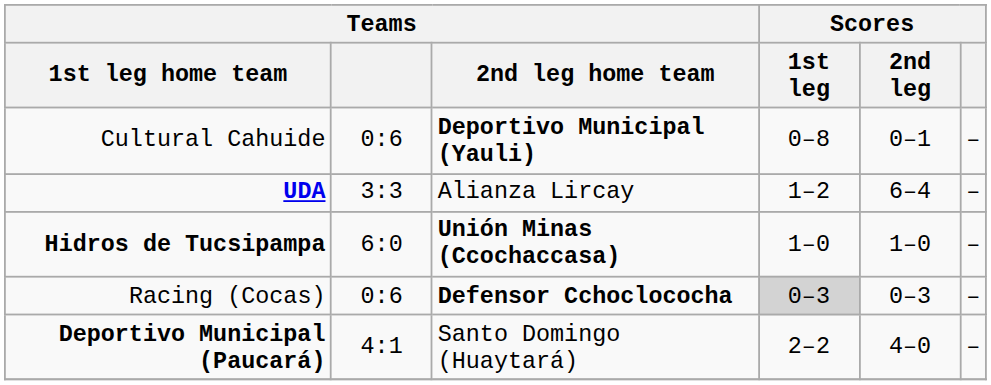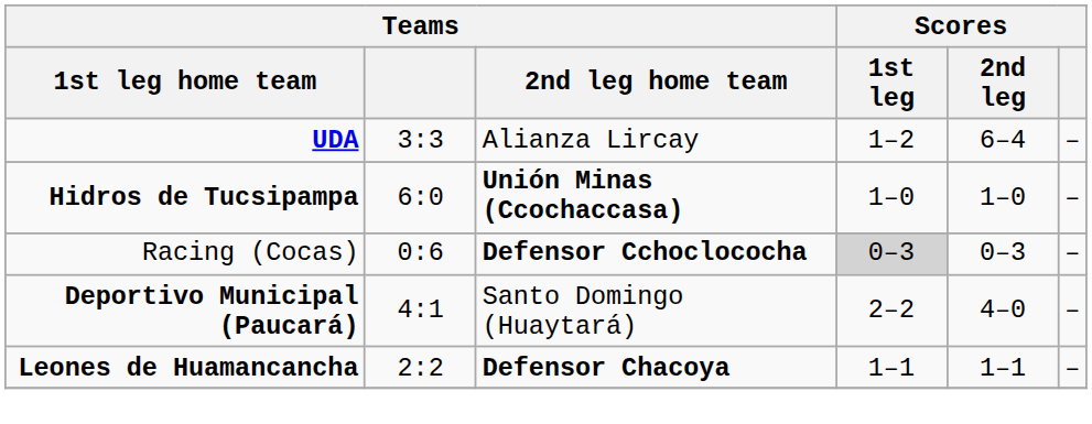- row: Cultural Cahuide | 0:6 | Deportivo Municipal (Yauli) | 0–8 | 0–1 | –
+ row: Leones de Huamancancha | 2:2 | Defensor Chacoya | 1–1 | 1–1 | –
